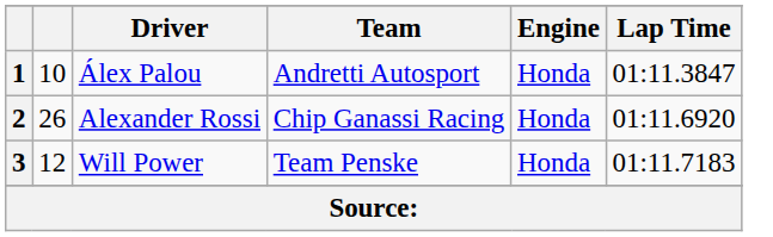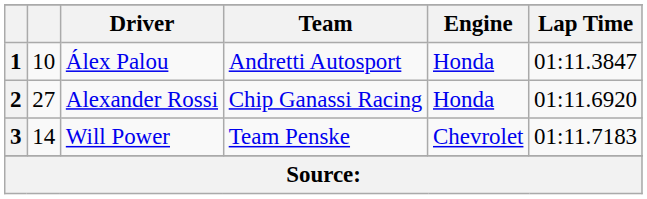2 | column 2: 26 -> 27
3 | column 2: 12 -> 14
3 | Engine: Honda -> Chevrolet
